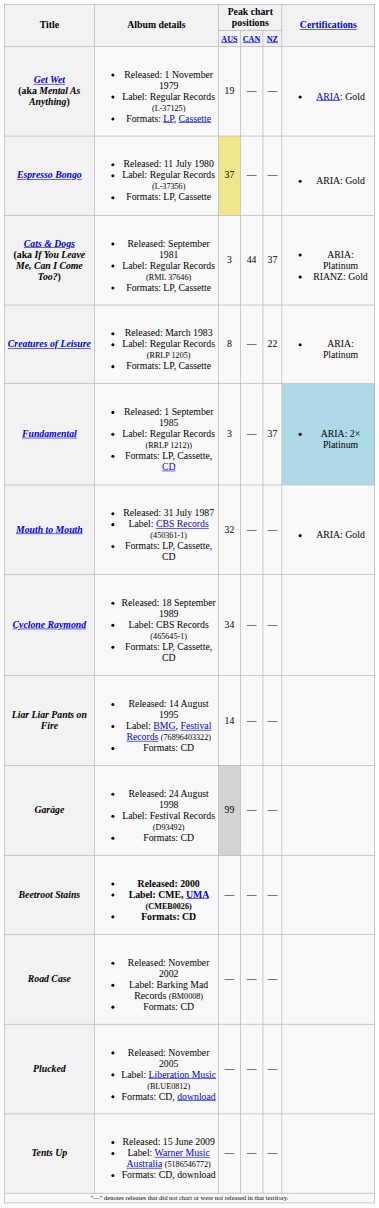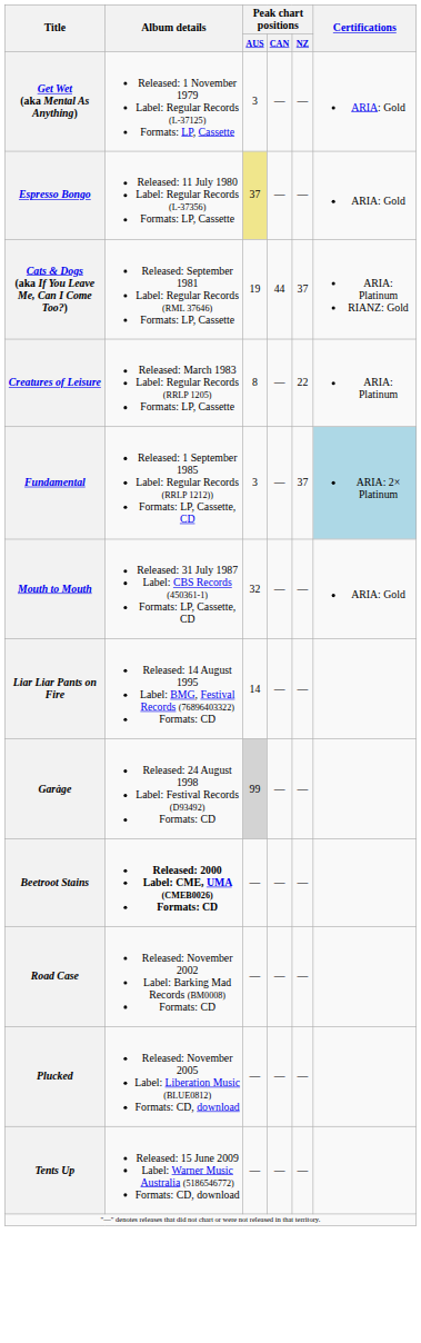Get Wet (aka Mental As Anything) | Peak chart positions / AUS: 19 -> 3
Cats & Dogs (aka If You Leave Me, Can I Come Too?) | Peak chart positions / AUS: 3 -> 19
- row: Cyclone Raymond | Released: 18 September 1989 Label: CBS Records (465645-1) Formats: LP, Cassette, CD | 34 | — | —
